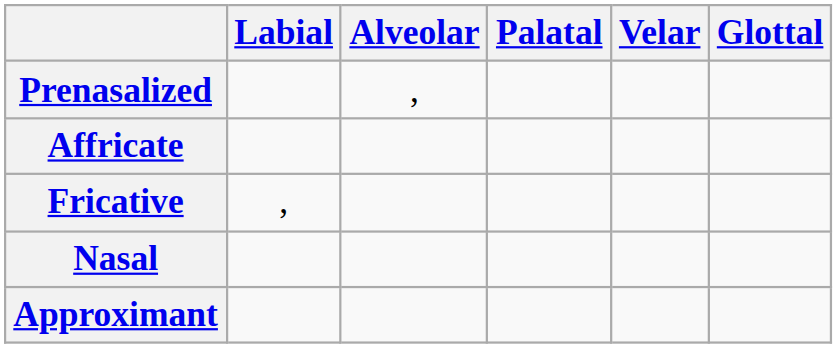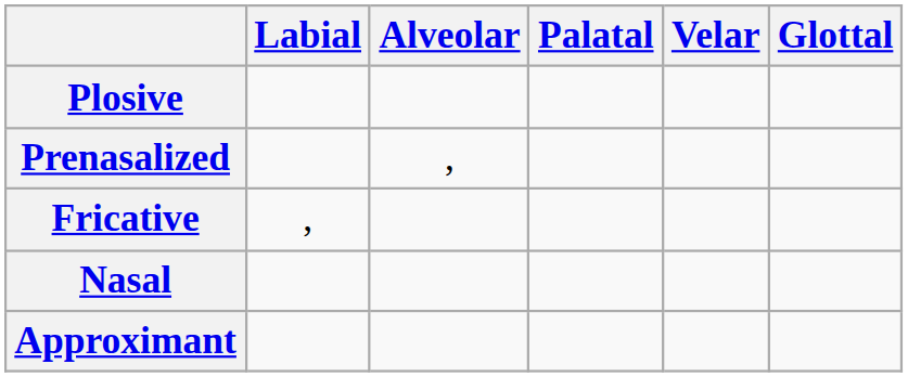+ row: Plosive
- row: Affricate
